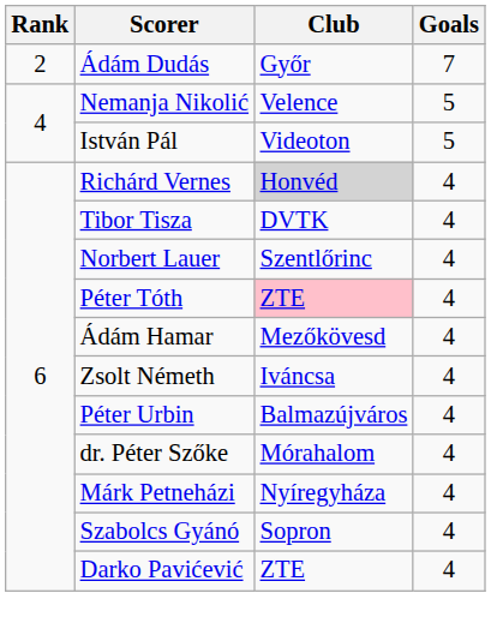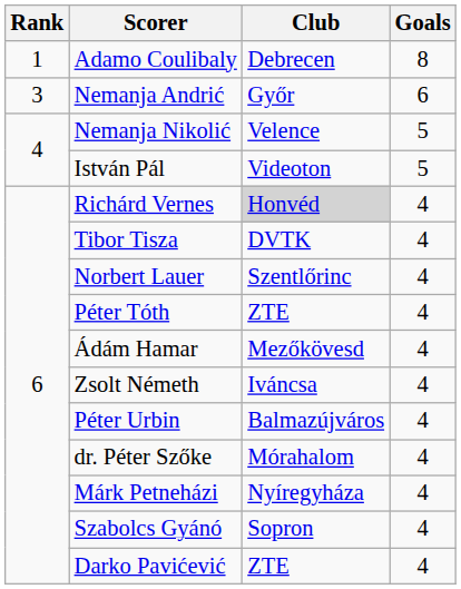+ row: 1 | Adamo Coulibaly | Debrecen | 8
- row: 2 | Ádám Dudás | Győr | 7
+ row: 3 | Nemanja Andrić | Győr | 6
Péter Tóth | Club: pink background -> no background
